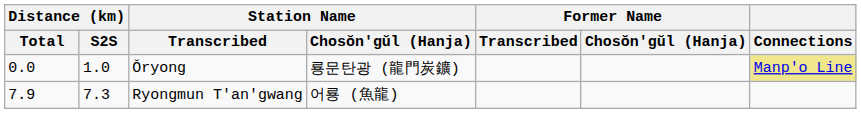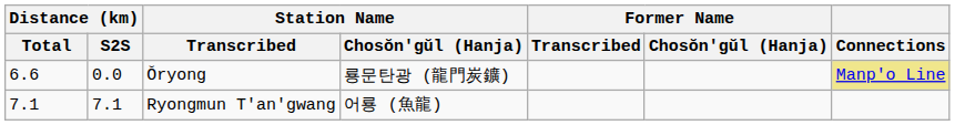Ŏryong | Distance (km) / Total: 0.0 -> 6.6
Ŏryong | Distance (km) / S2S: 1.0 -> 0.0
Ryongmun T'an'gwang | Distance (km) / Total: 7.9 -> 7.1
Ryongmun T'an'gwang | Distance (km) / S2S: 7.3 -> 7.1
